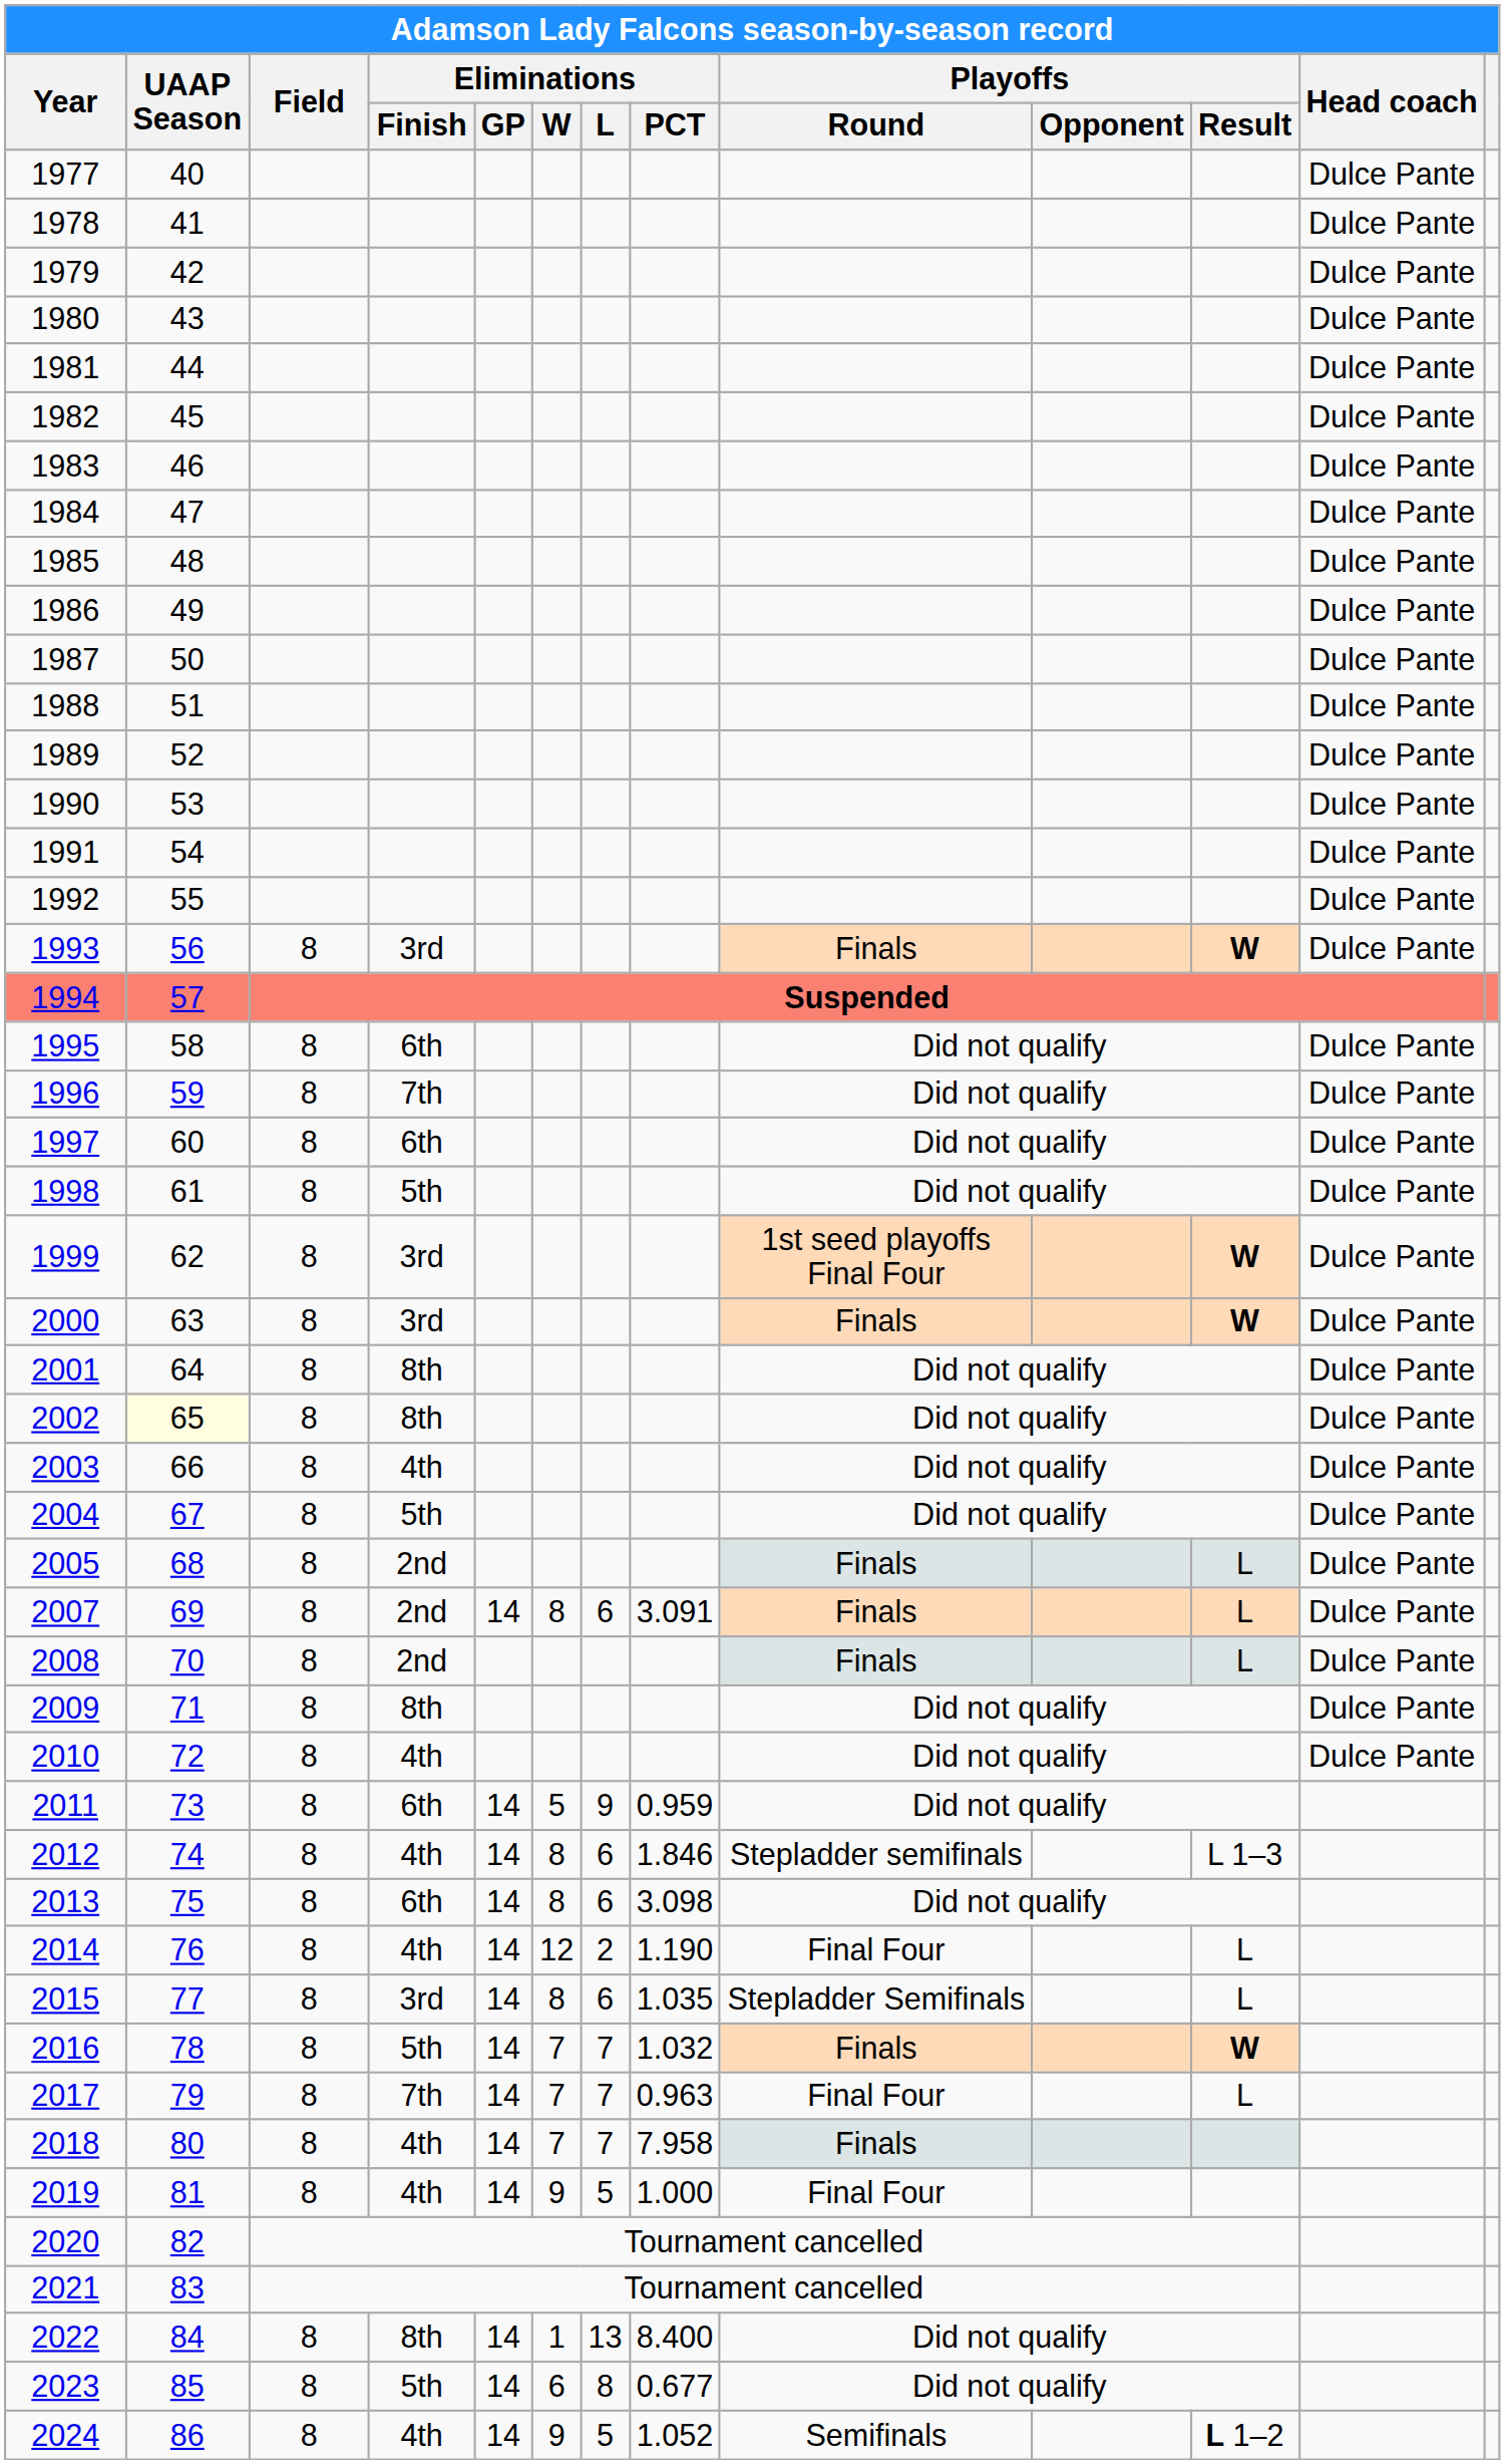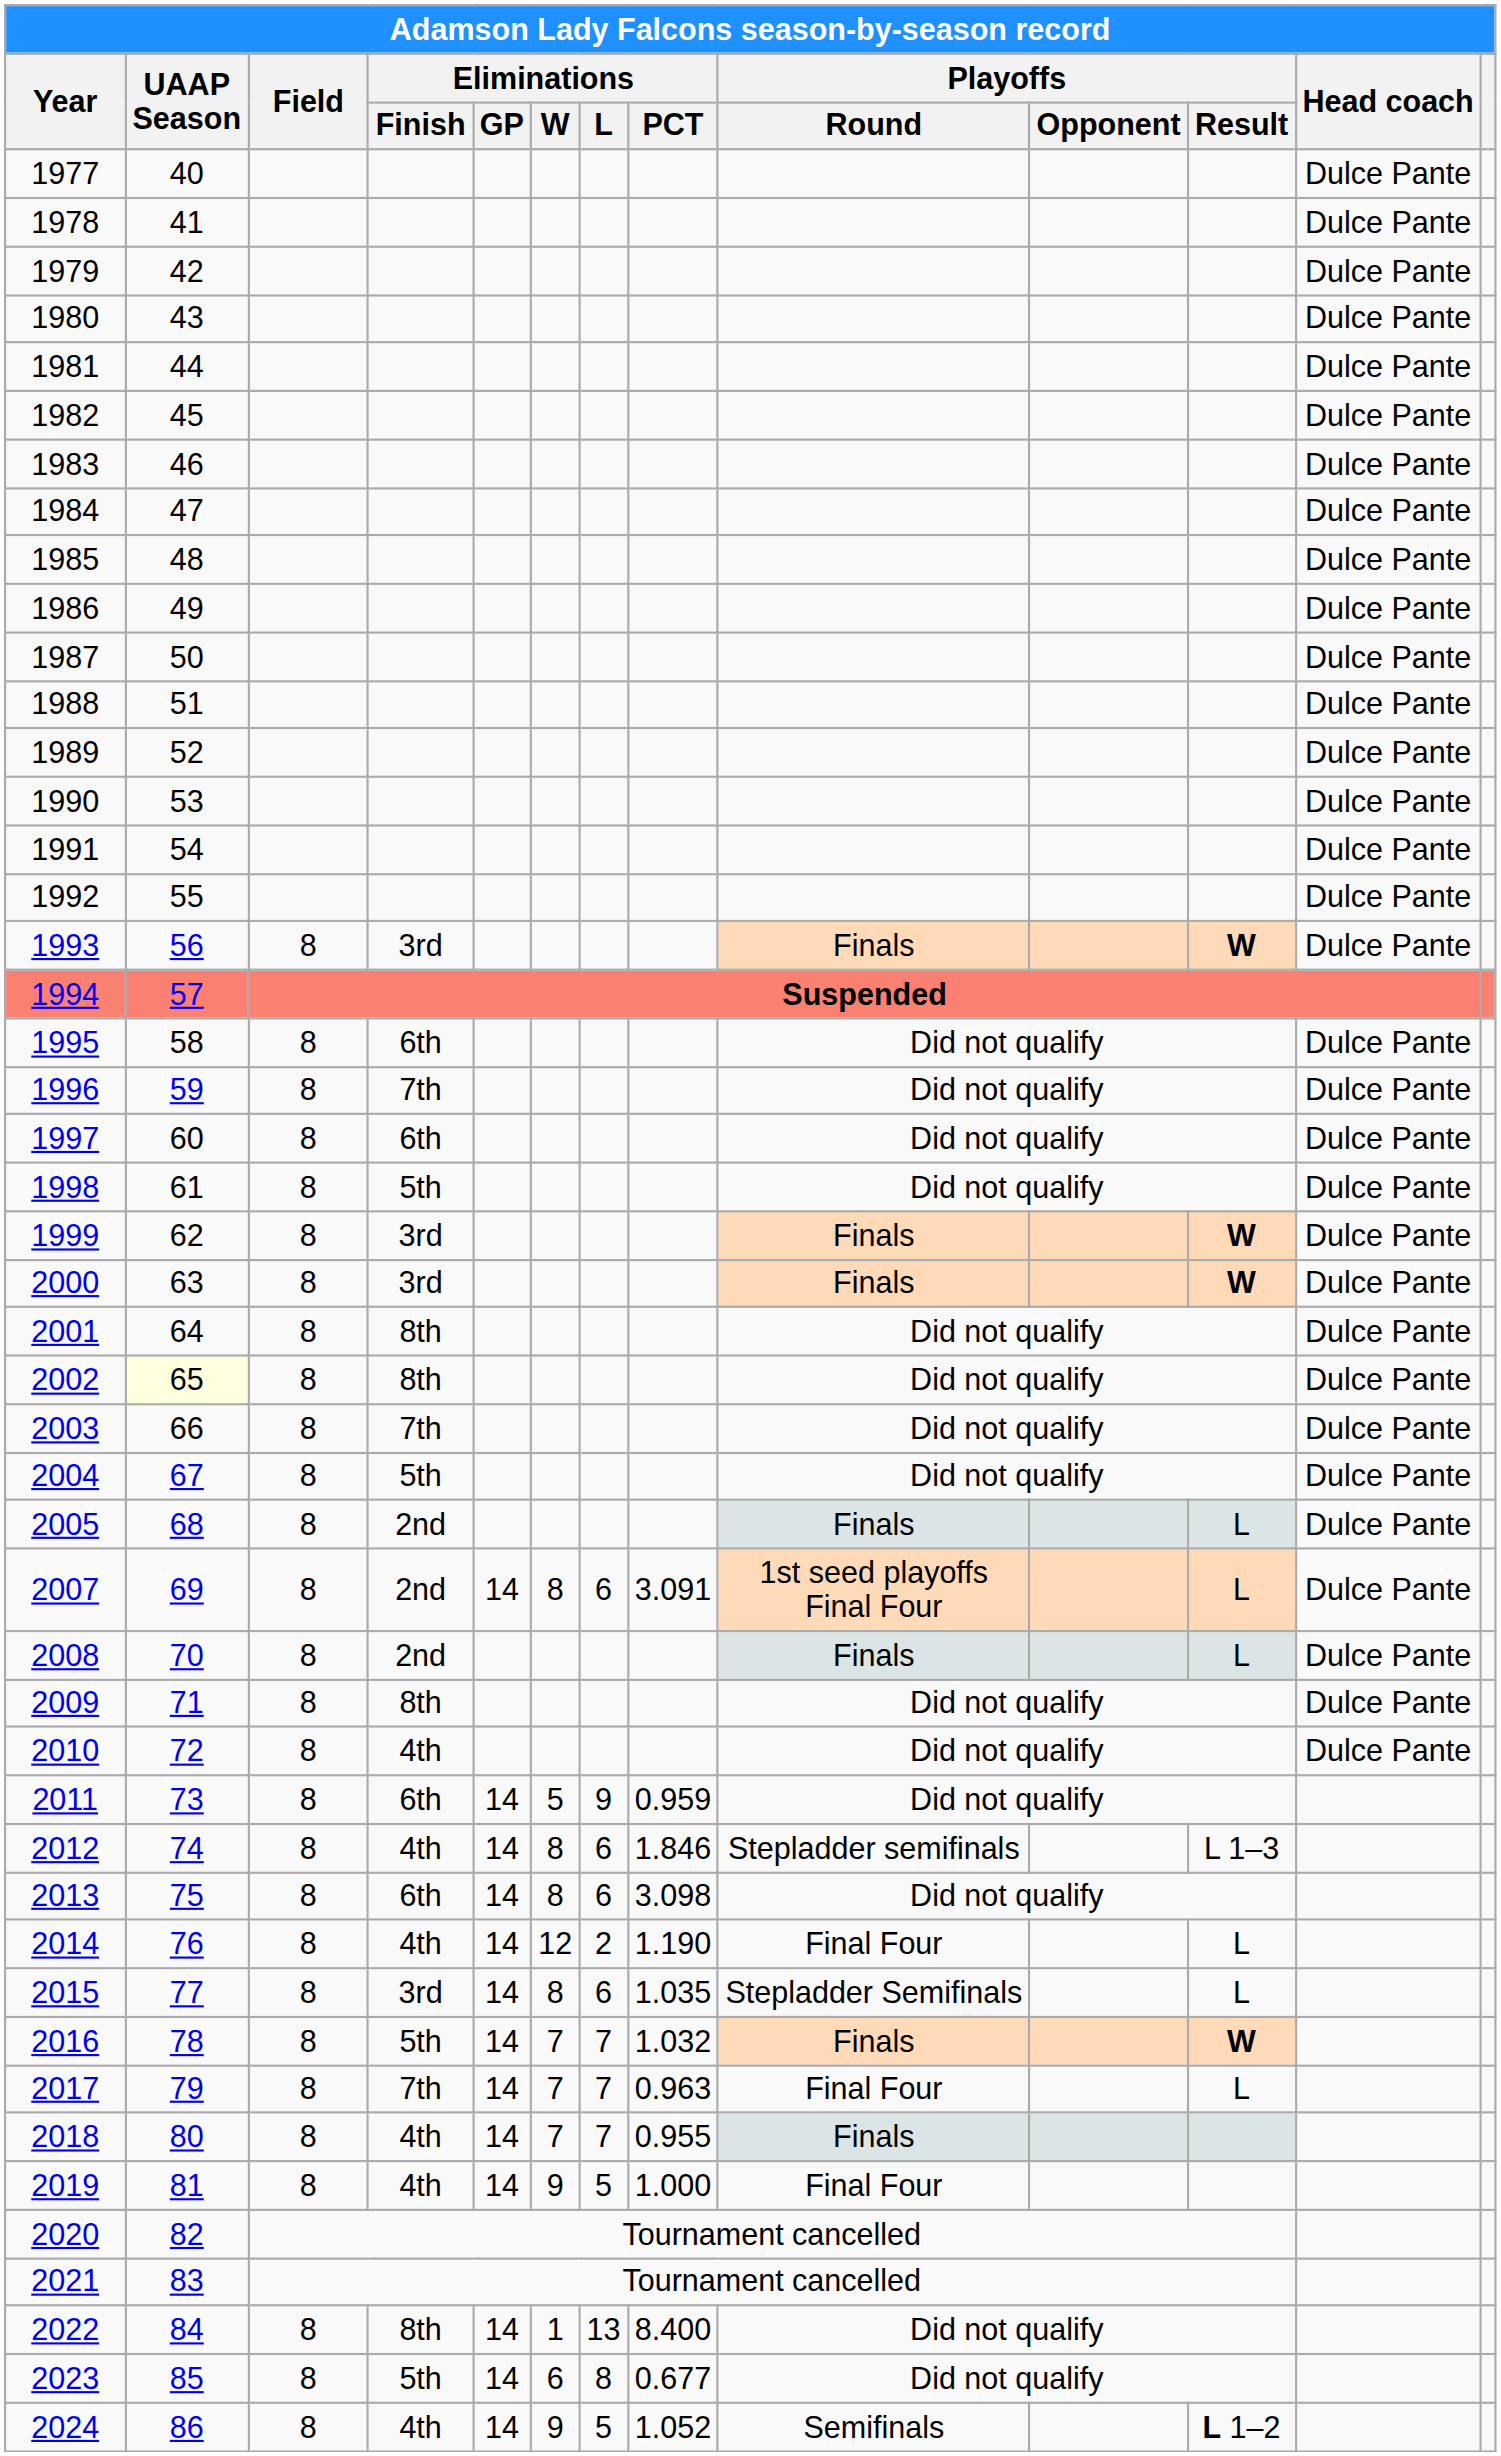1999 | Playoffs / Round: 1st seed playoffs Final Four -> Finals
2003 | Eliminations / Finish: 4th -> 7th
2007 | Playoffs / Round: Finals -> 1st seed playoffs Final Four
2018 | Eliminations / PCT: 7.958 -> 0.955
